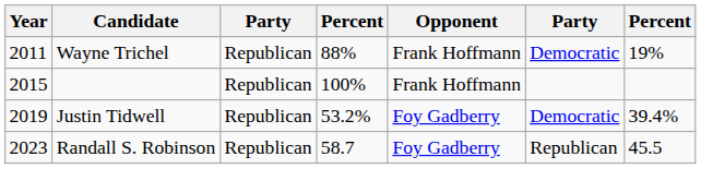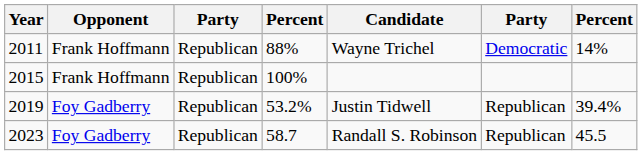columns swapped: Opponent <-> Candidate
2011 | column 7: 19% -> 14%
2019 | column 6: Democratic -> Republican
